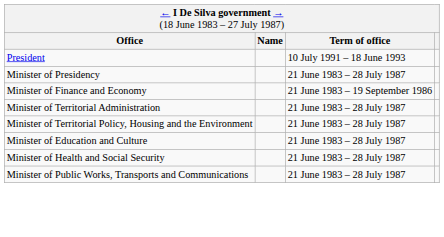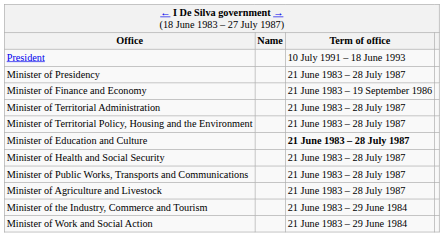Minister of Education and Culture | column 3: normal -> bold
+ row: Minister of Agriculture and Livestock | 21 June 1983 – 28 July 1987
+ row: Minister of the Industry, Commerce and Tourism | 21 June 1983 – 29 June 1984
+ row: Minister of Work and Social Action | 21 June 1983 – 29 June 1984
